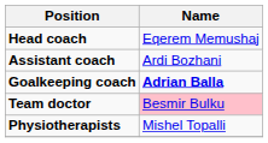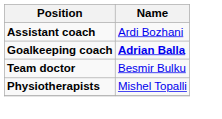- row: Head coach | Eqerem Memushaj
Team doctor | Name: pink background -> no background
